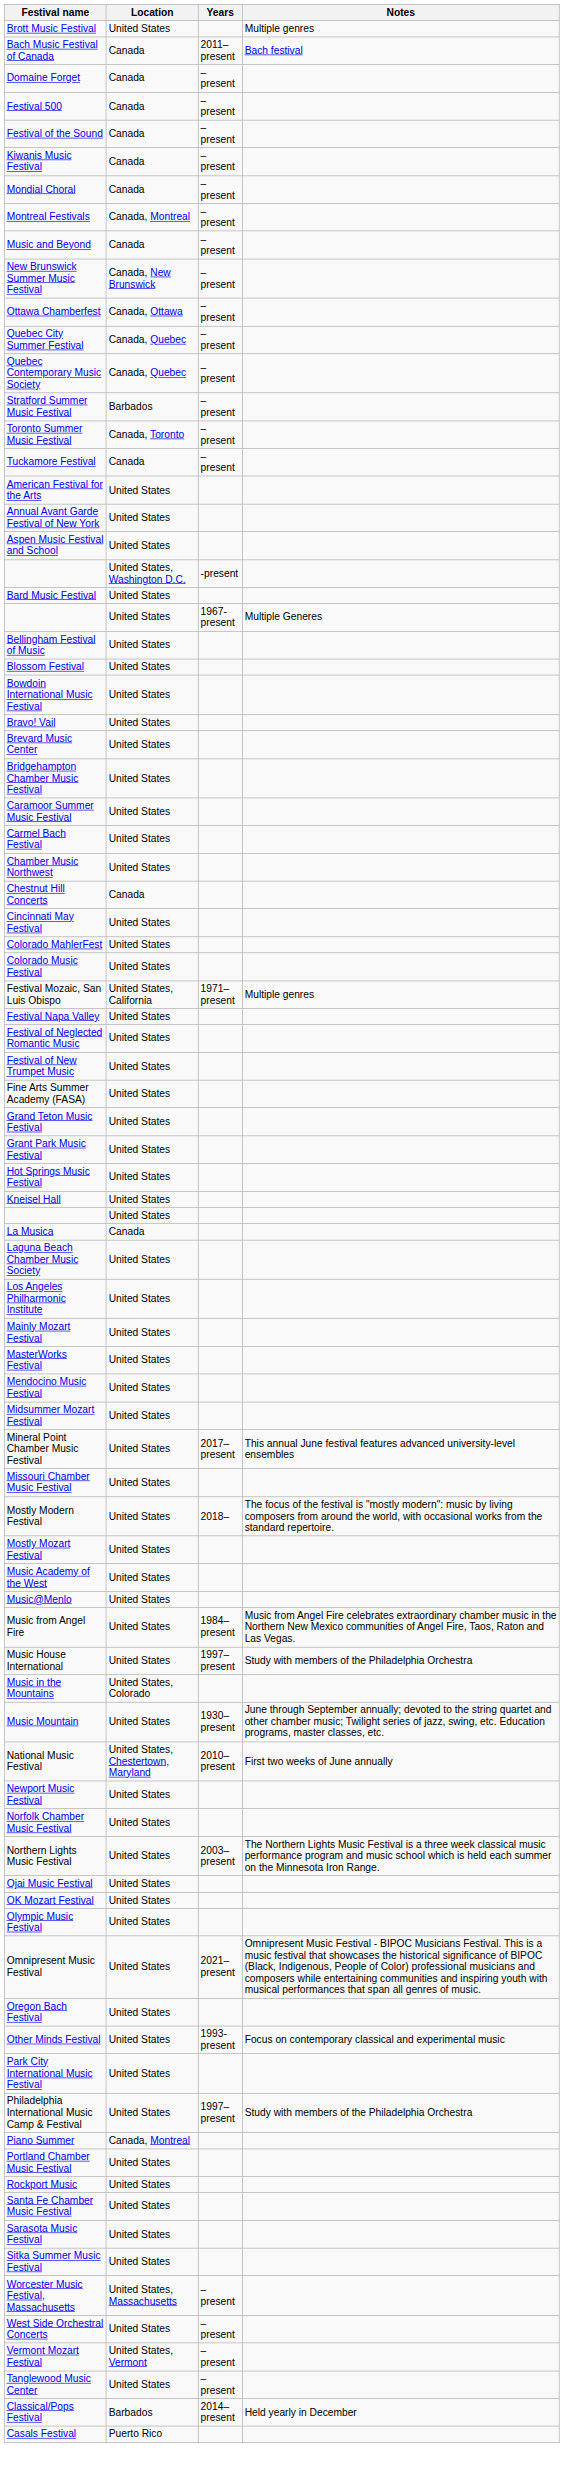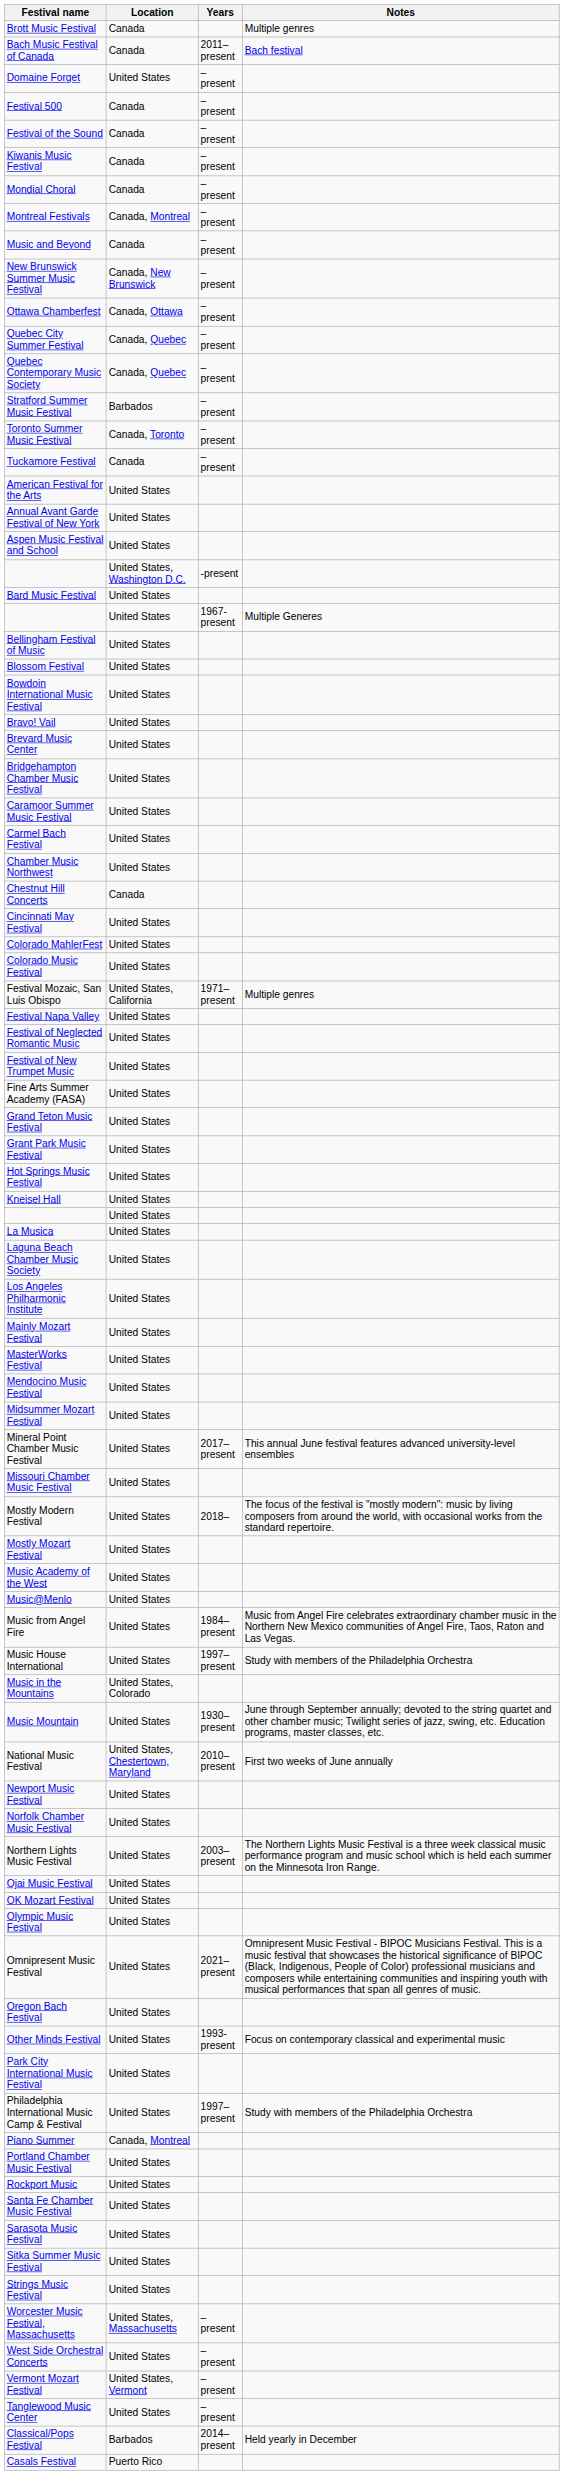Brott Music Festival | Location: United States -> Canada
Domaine Forget | Location: Canada -> United States
La Musica | Location: Canada -> United States
+ row: Strings Music Festival | United States
